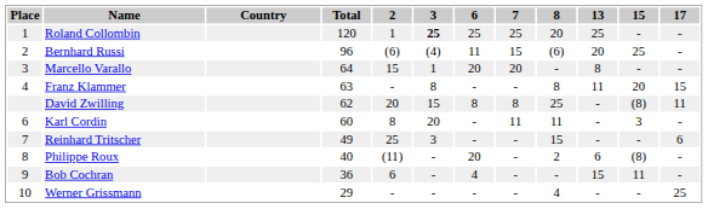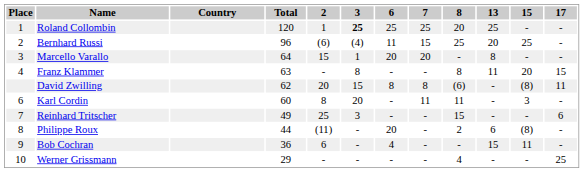Bernhard Russi | 8: (6) -> 25
David Zwilling | 8: 25 -> (6)
Philippe Roux | Total: 40 -> 44
